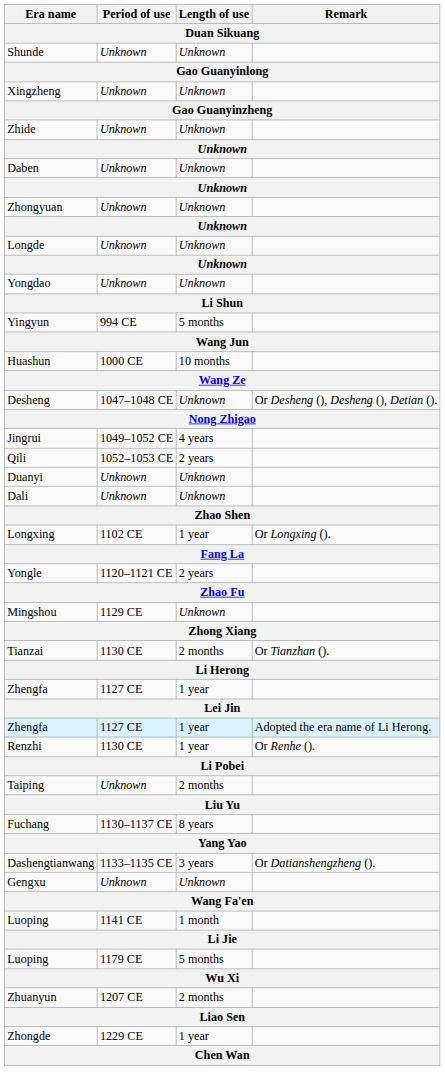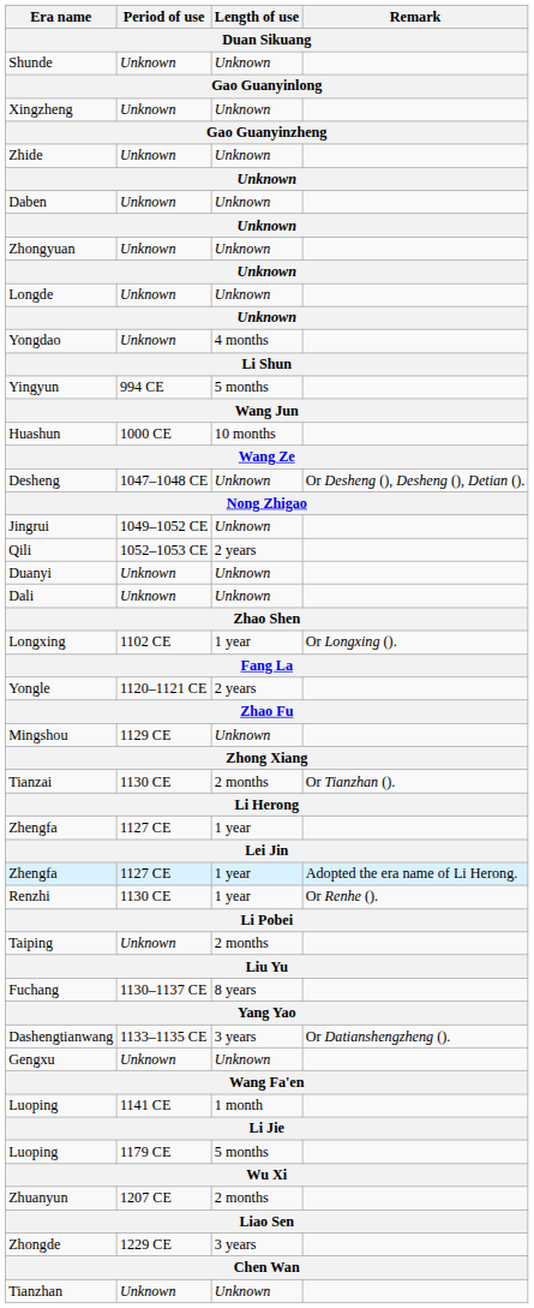Yongdao | Length of use: Unknown -> 4 months
Jingrui | Length of use: 4 years -> Unknown
Zhongde | Length of use: 1 year -> 3 years
+ row: Tianzhan | Unknown | Unknown
